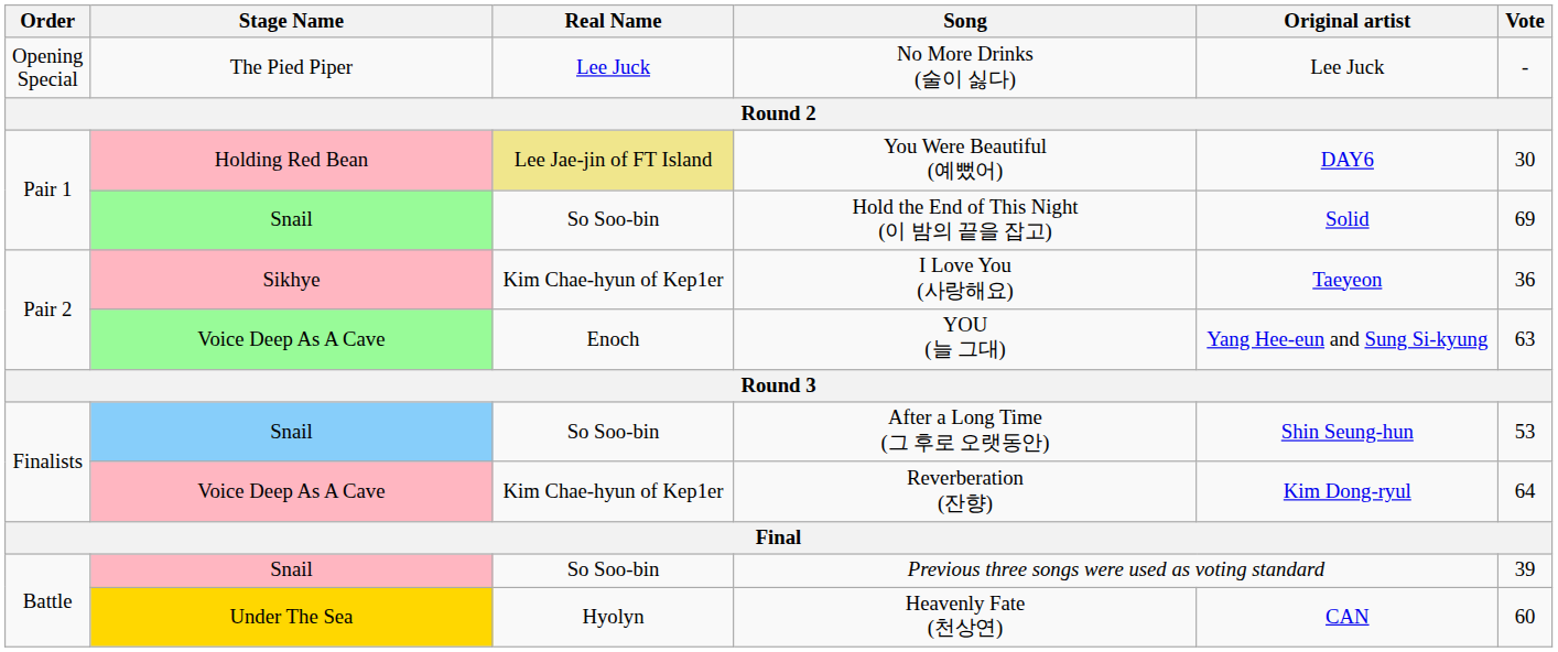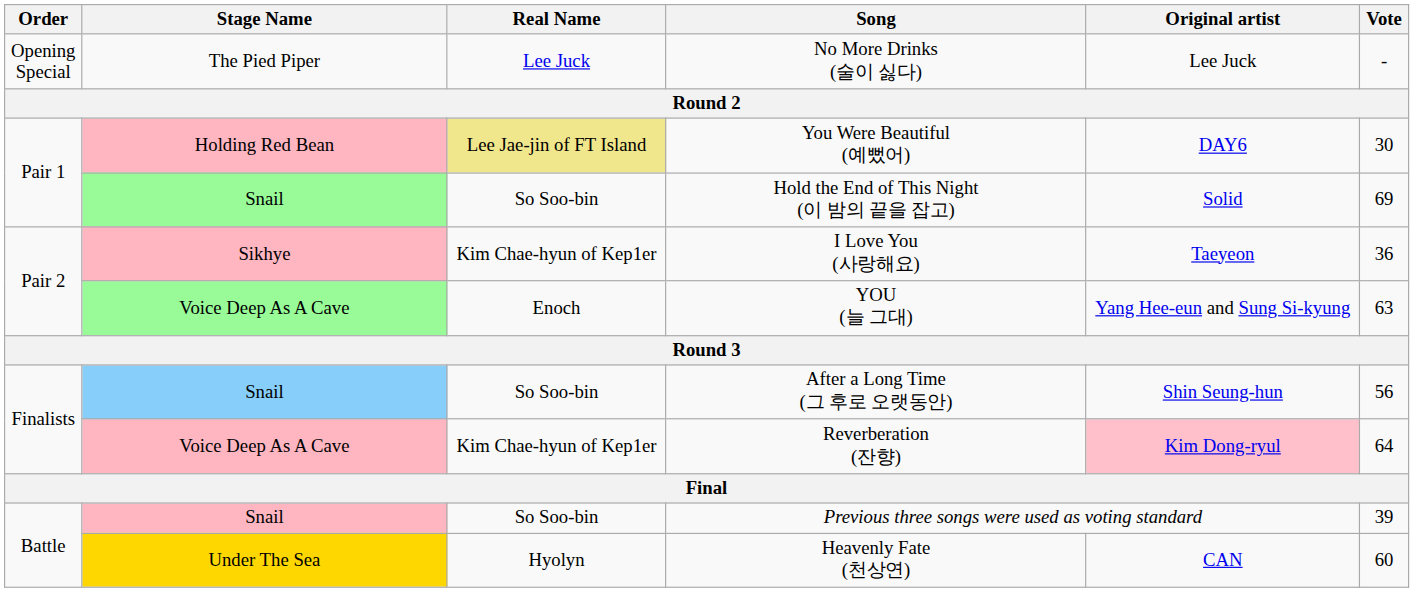After a Long Time (그 후로 오랫동안) | Vote: 53 -> 56
Reverberation (잔향) | Original artist: no background -> pink background
